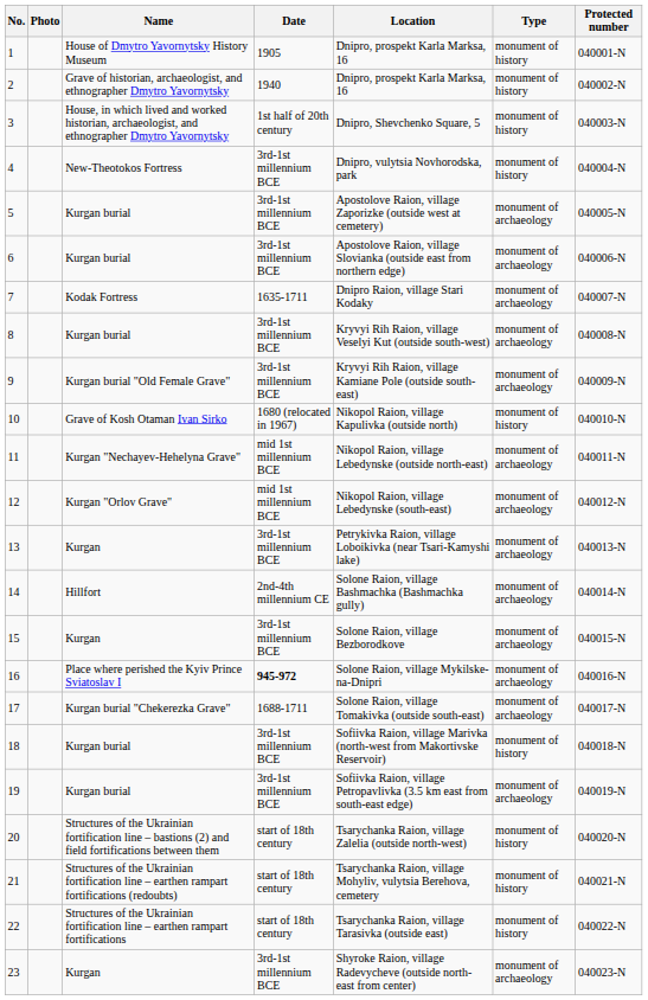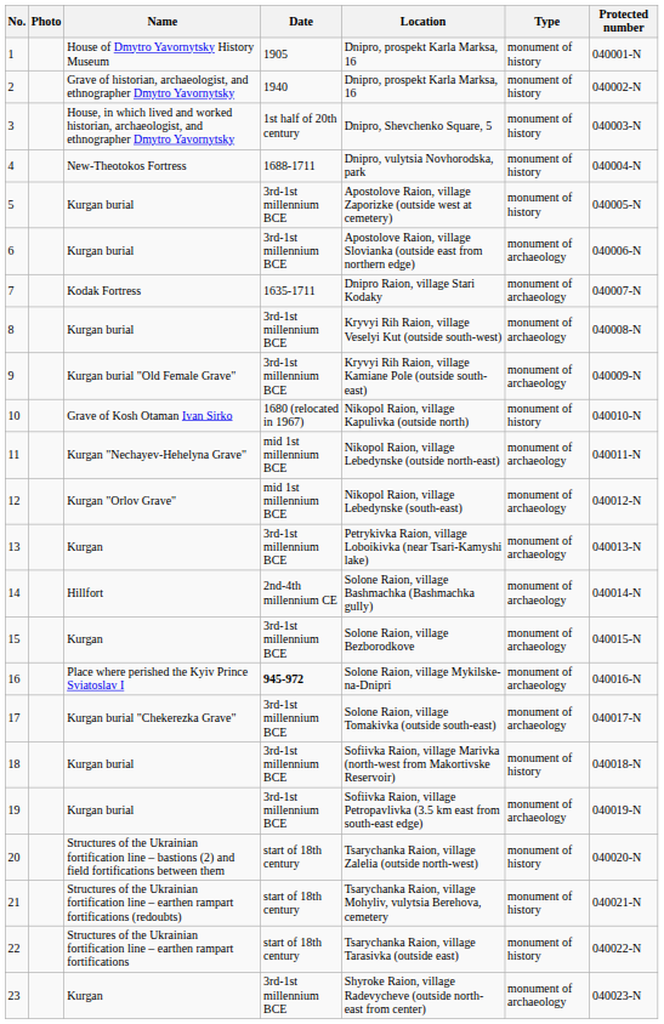4 | Date: 3rd-1st millennium BCE -> 1688-1711
5 | Type: monument of archaeology -> monument of history
17 | Date: 1688-1711 -> 3rd-1st millennium BCE
